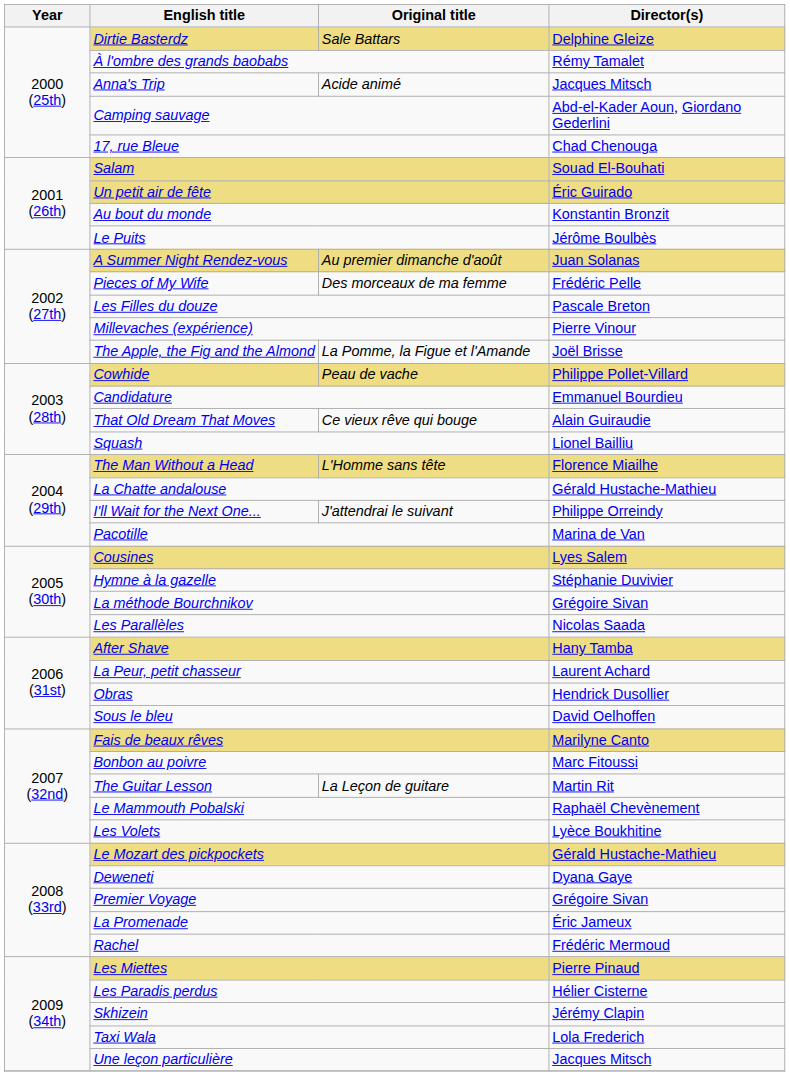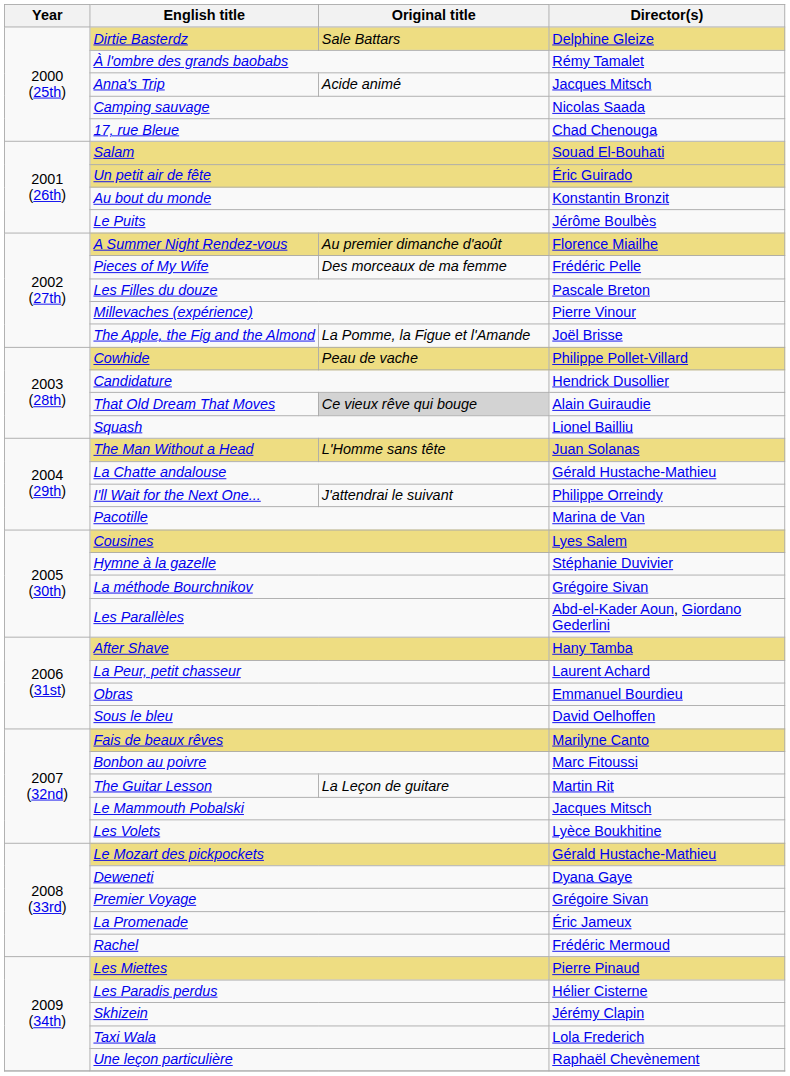Camping sauvage | Director(s): Abd-el-Kader Aoun, Giordano Gederlini -> Nicolas Saada
A Summer Night Rendez-vous | Director(s): Juan Solanas -> Florence Miailhe
Candidature | Director(s): Emmanuel Bourdieu -> Hendrick Dusollier
That Old Dream That Moves | Original title: no background -> lightgrey background
The Man Without a Head | Director(s): Florence Miailhe -> Juan Solanas
Les Parallèles | Director(s): Nicolas Saada -> Abd-el-Kader Aoun, Giordano Gederlini
Obras | Director(s): Hendrick Dusollier -> Emmanuel Bourdieu
Le Mammouth Pobalski | Director(s): Raphaël Chevènement -> Jacques Mitsch
Une leçon particulière | Director(s): Jacques Mitsch -> Raphaël Chevènement
